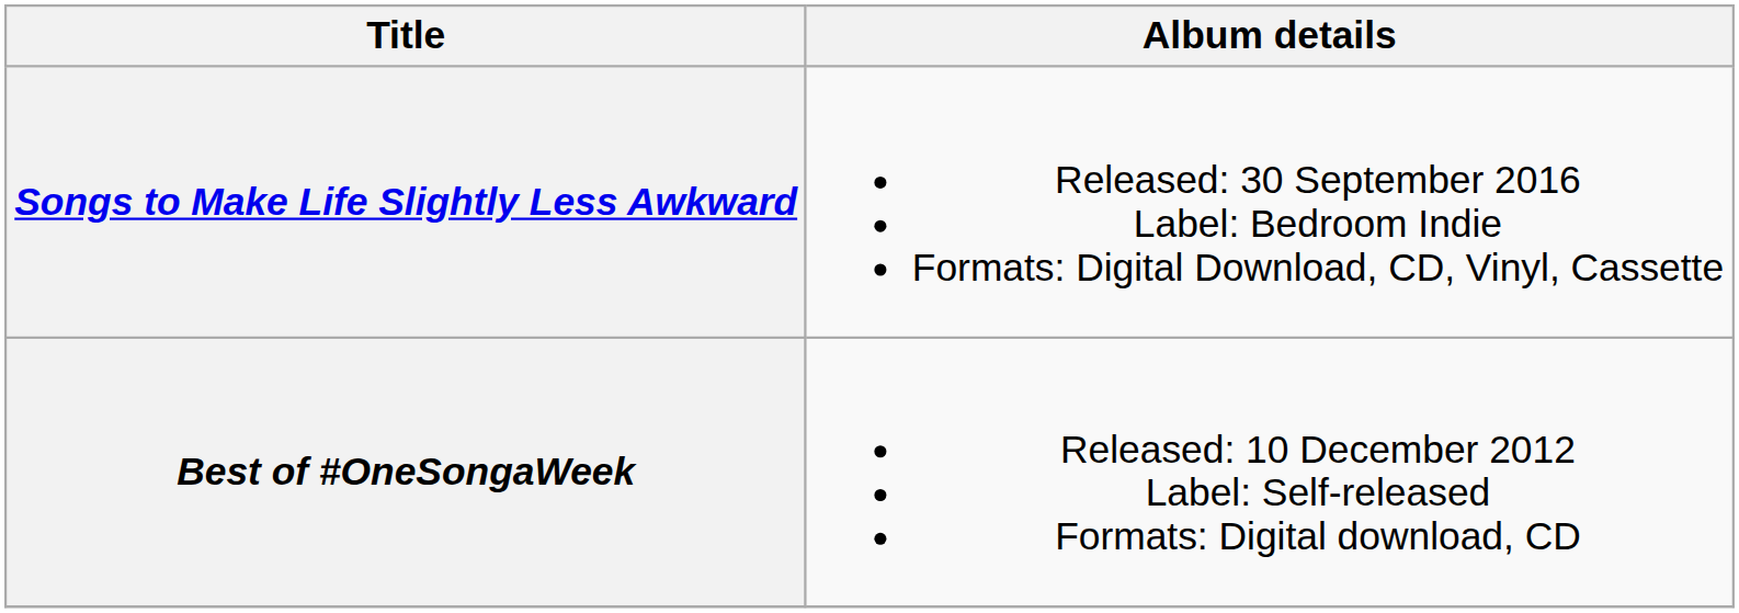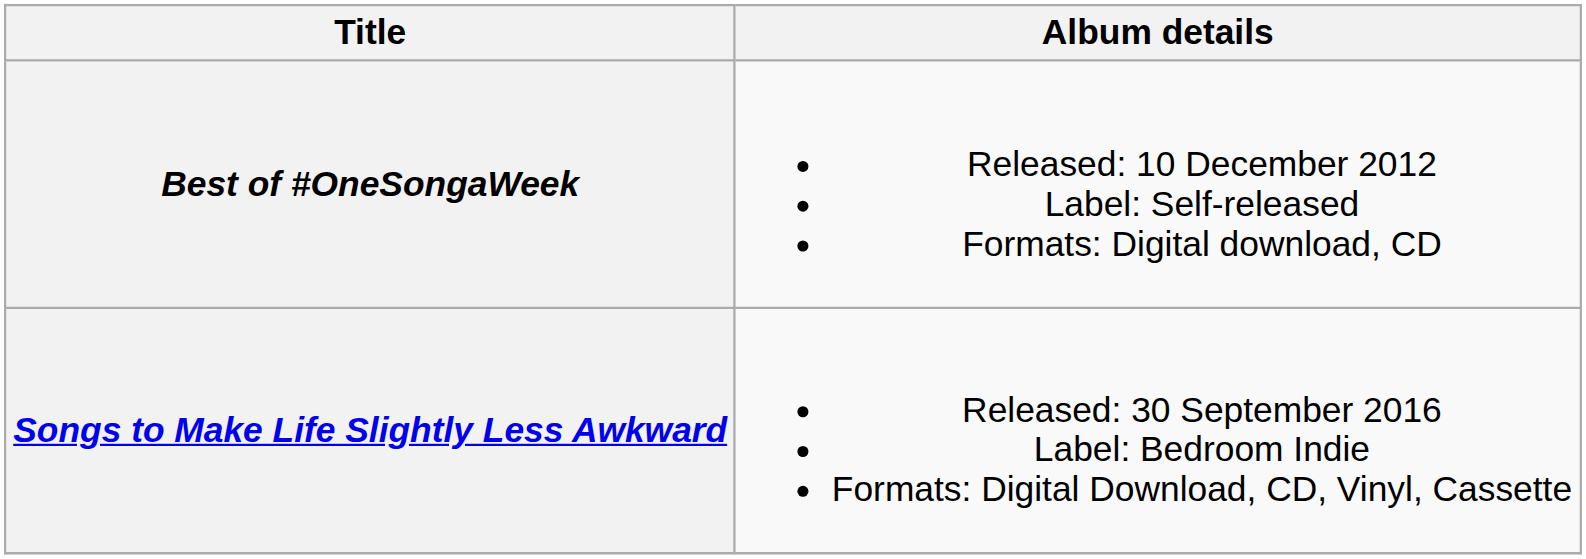rows swapped: Best of #OneSongaWeek <-> Songs to Make Life Slightly Less Awkward
